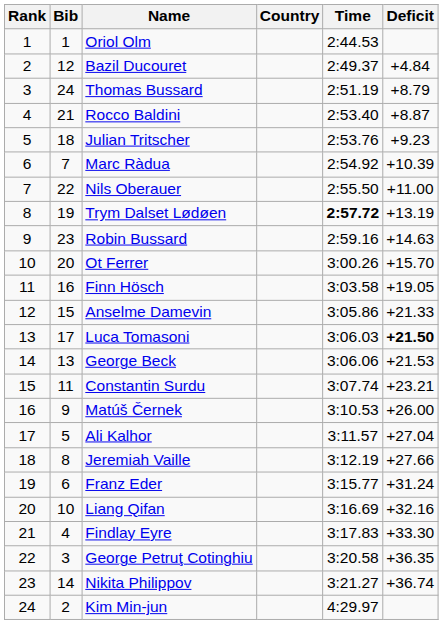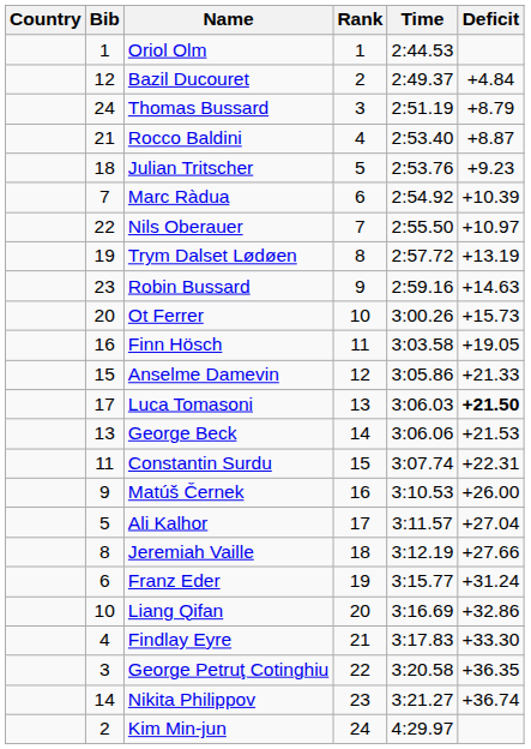columns swapped: Rank <-> Country
Nils Oberauer | Deficit: +11.00 -> +10.97
Trym Dalset Lødøen | Time: bold -> normal
Ot Ferrer | Deficit: +15.70 -> +15.73
Constantin Surdu | Deficit: +23.21 -> +22.31
Liang Qifan | Deficit: +32.16 -> +32.86
